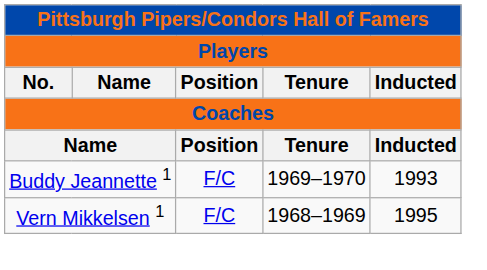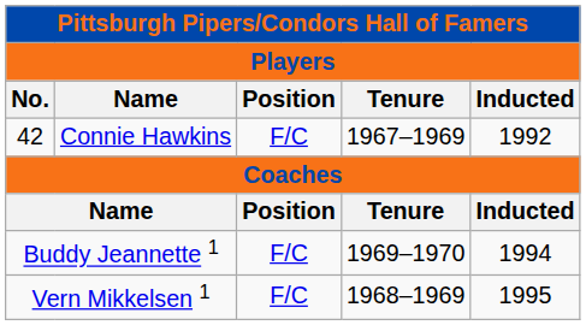+ row: 42 | Connie Hawkins | F/C | 1967–1969 | 1992
Buddy Jeannette 1 | Inducted: 1993 -> 1994
